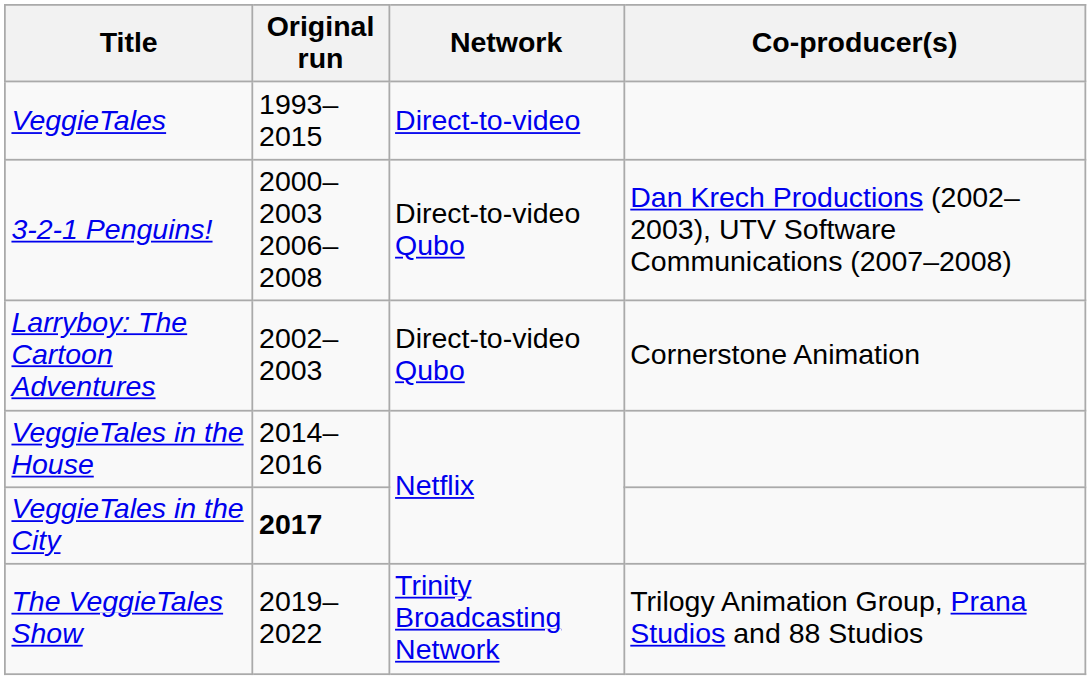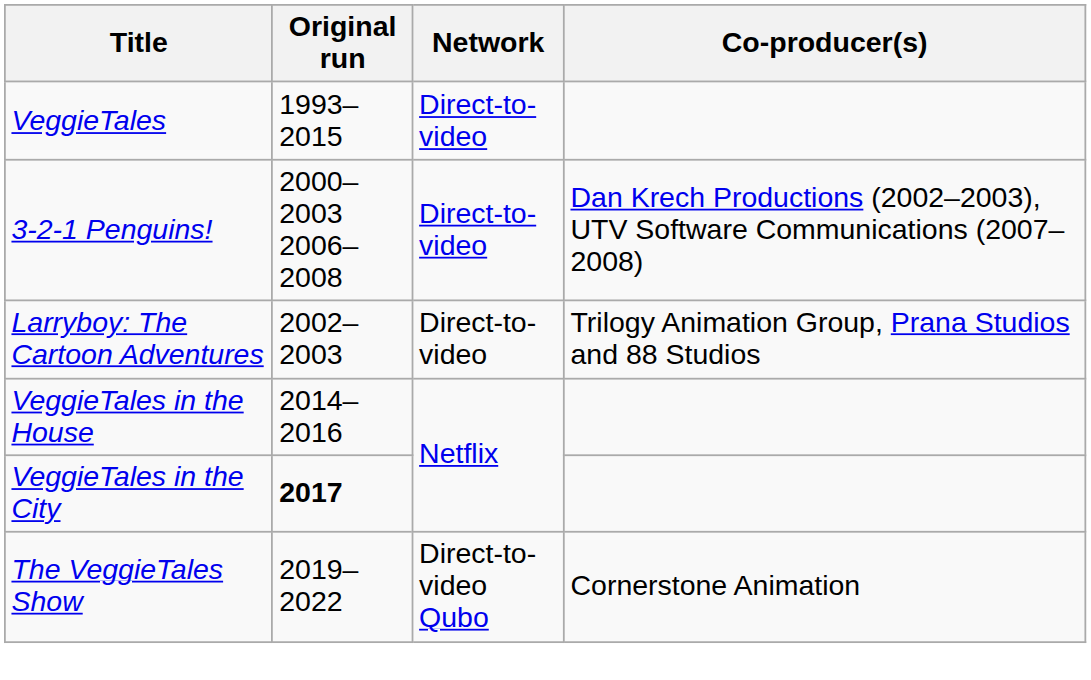3-2-1 Penguins! | Network: Direct-to-video Qubo -> Direct-to-video
Larryboy: The Cartoon Adventures | Network: Direct-to-video Qubo -> Direct-to-video
Larryboy: The Cartoon Adventures | Co-producer(s): Cornerstone Animation -> Trilogy Animation Group, Prana Studios and 88 Studios
The VeggieTales Show | Network: Trinity Broadcasting Network -> Direct-to-video Qubo
The VeggieTales Show | Co-producer(s): Trilogy Animation Group, Prana Studios and 88 Studios -> Cornerstone Animation
